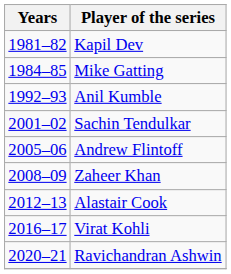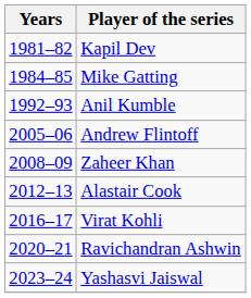- row: 2001–02 | Sachin Tendulkar
+ row: 2023–24 | Yashasvi Jaiswal
